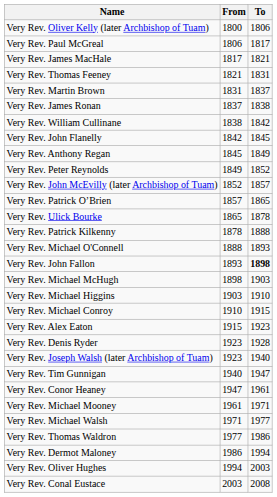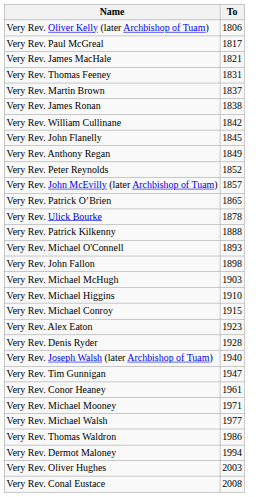- column: From | 1800 | 1806 | 1817 | 1821 | 1831 | 1837 | 1838 | 1842 | 1845 | 1849 | 1852 | 1857 | 1865 | 1878 | 1888 | 1893 | 1898 | 1903 | 1910 | 1915 | 1923 | 1923 | 1940 | 1947 | 1961 | 1971 | 1977 | 1986 | 1994 | 2003
Very Rev. John Fallon | To: bold -> normal
